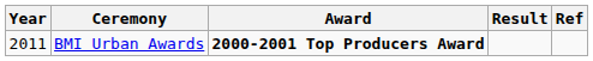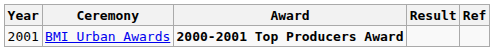BMI Urban Awards | Year: 2011 -> 2001
